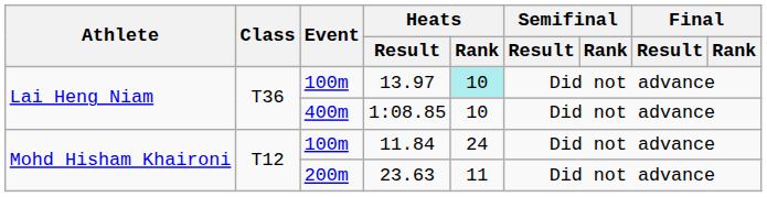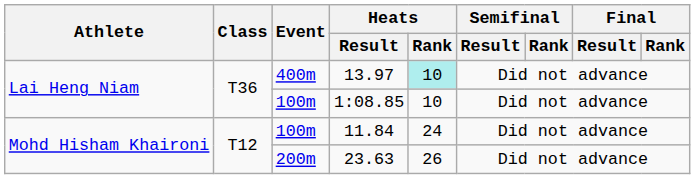13.97 | Event: 100m -> 400m
1:08.85 | Event: 400m -> 100m
23.63 | Heats / Rank: 11 -> 26
